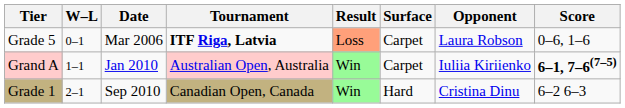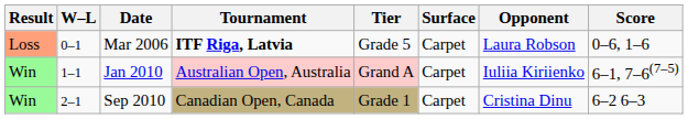columns swapped: Result <-> Tier
Jan 2010 | Score: bold -> normal
Sep 2010 | Surface: Hard -> Carpet
